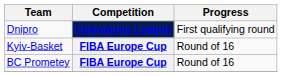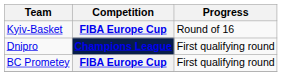rows swapped: Dnipro <-> Kyiv-Basket
BC Prometey | Progress: Round of 16 -> First qualifying round
